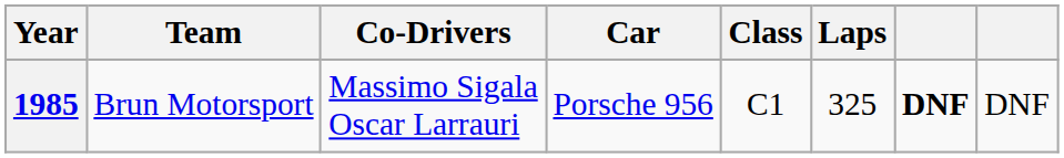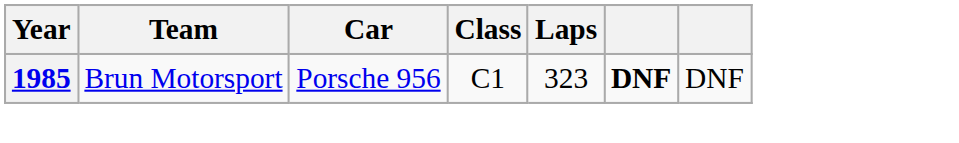- column: Co-Drivers | Massimo Sigala Oscar Larrauri
1985 | Laps: 325 -> 323
